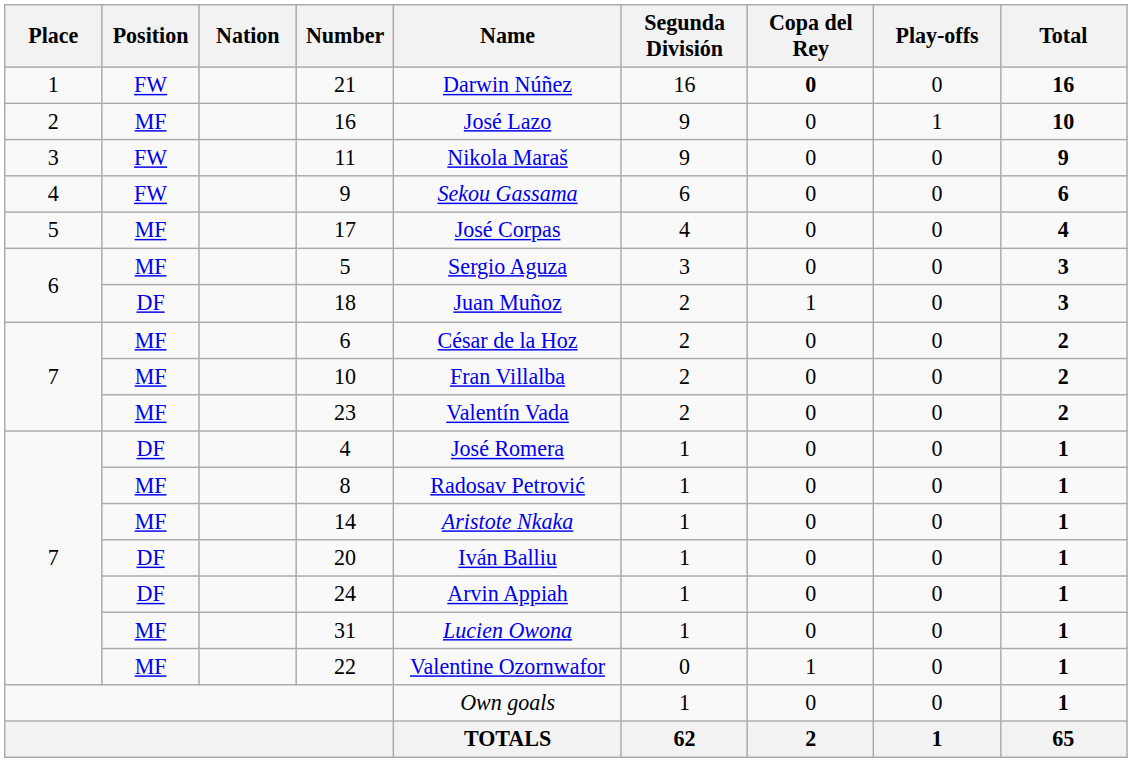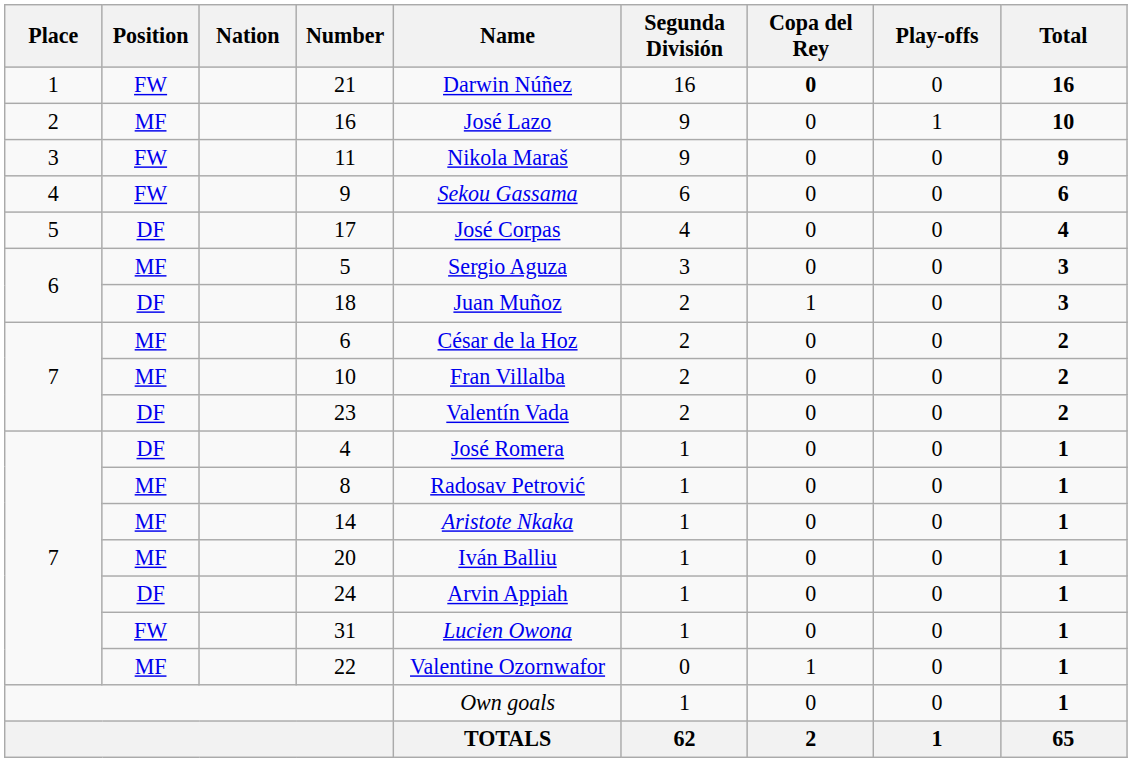17 | Position: MF -> DF
23 | Position: MF -> DF
20 | Position: DF -> MF
31 | Position: MF -> FW
